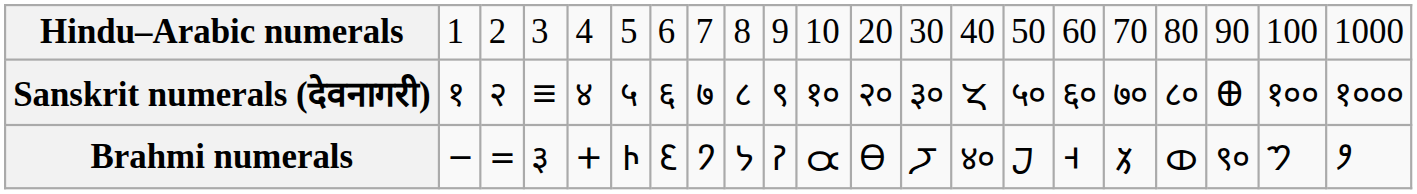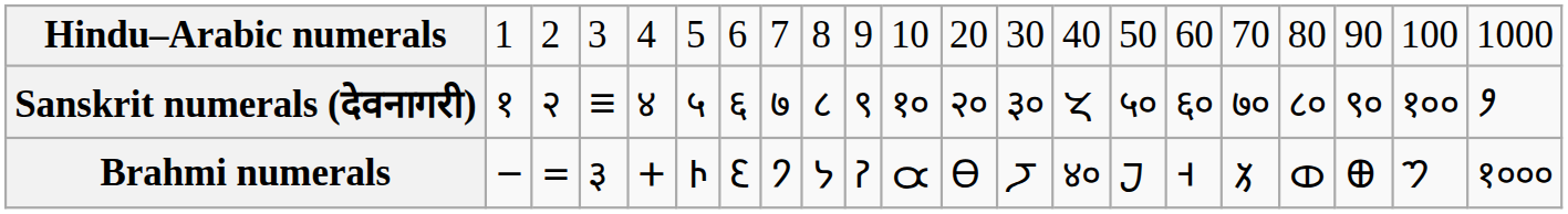Sanskrit numerals (देवनागरी) | column 19: 𑁣 -> ९०
Sanskrit numerals (देवनागरी) | column 21: १००० -> 𑁥
Brahmi numerals | column 19: ९० -> 𑁣
Brahmi numerals | column 21: 𑁥 -> १०००
